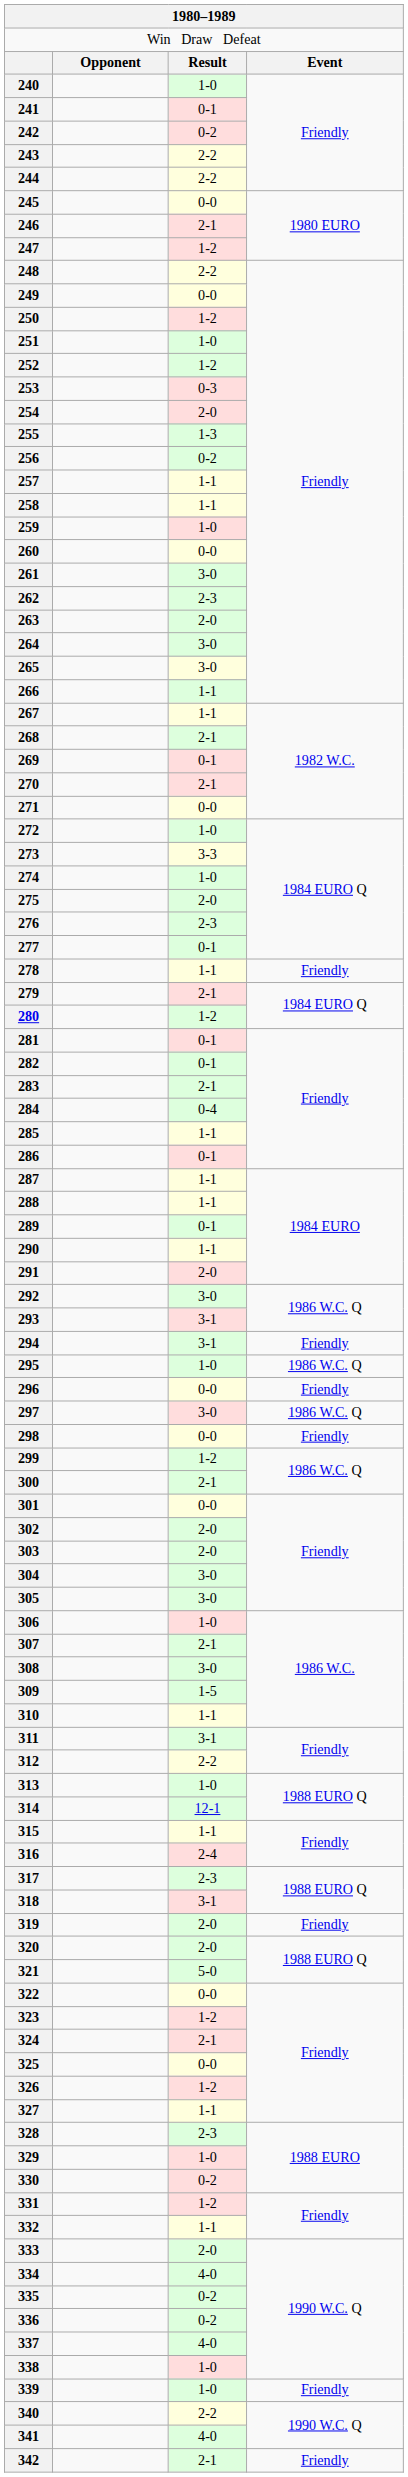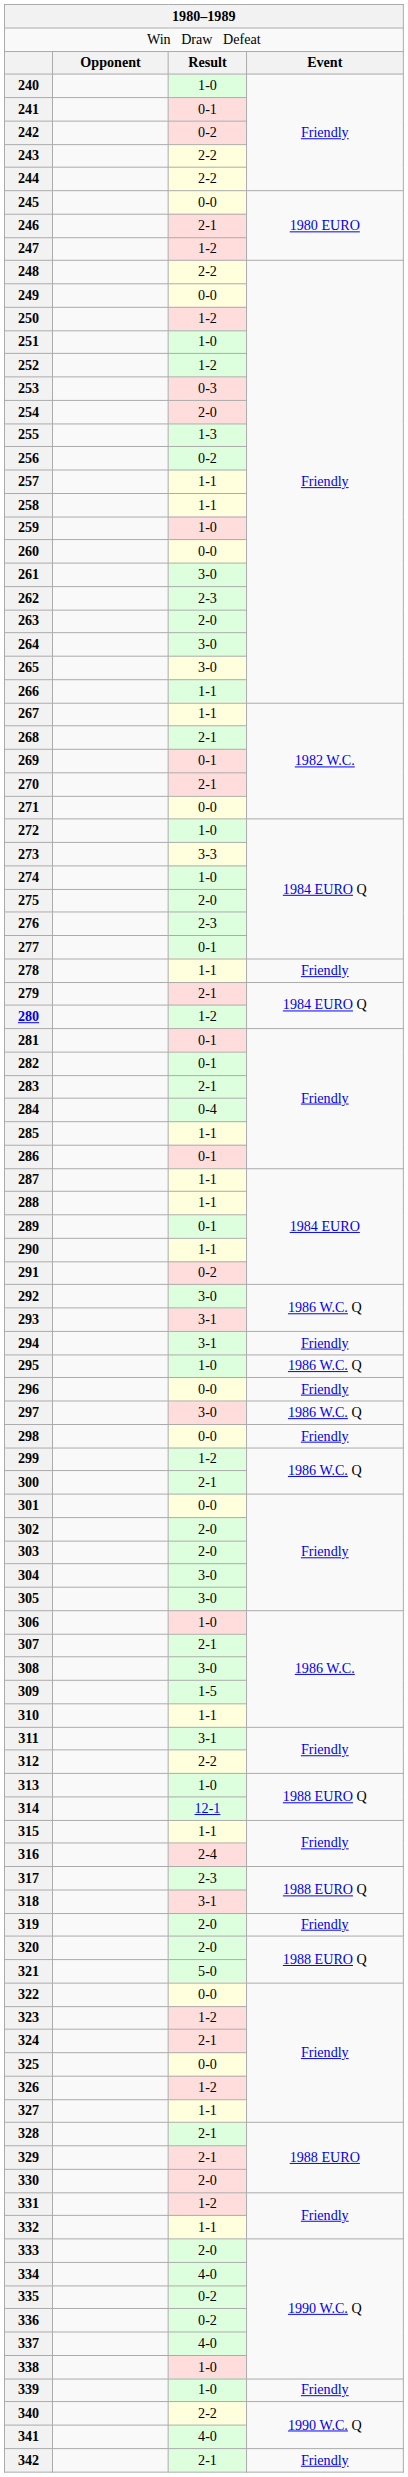291 | column 3: 2-0 -> 0-2
328 | column 3: 2-3 -> 2-1
329 | column 3: 1-0 -> 2-1
330 | column 3: 0-2 -> 2-0
